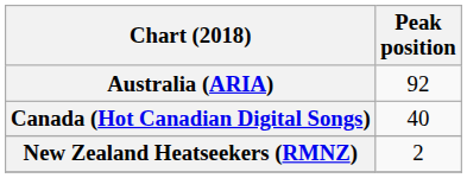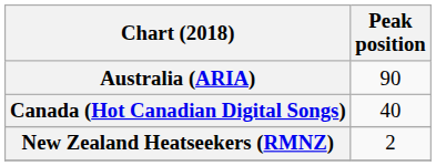Australia (ARIA) | Peak position: 92 -> 90
